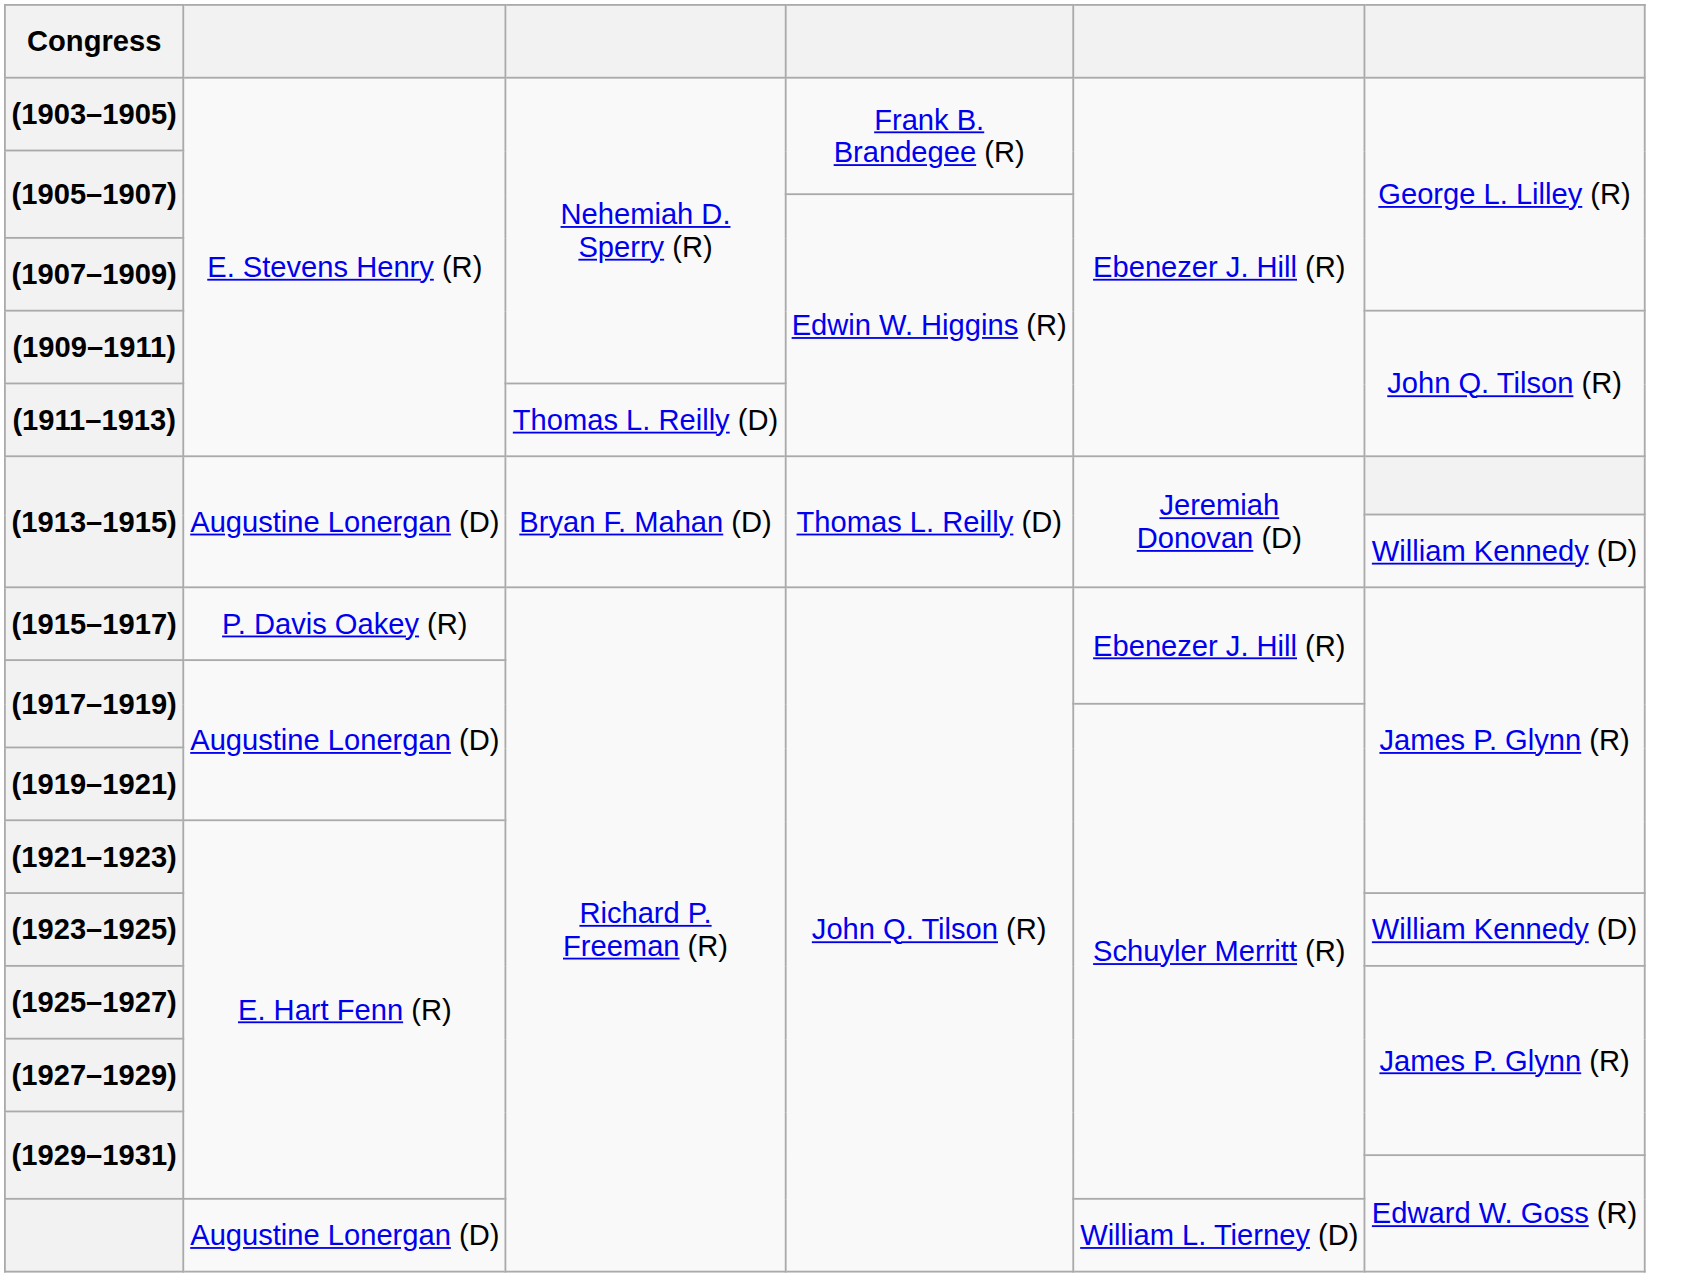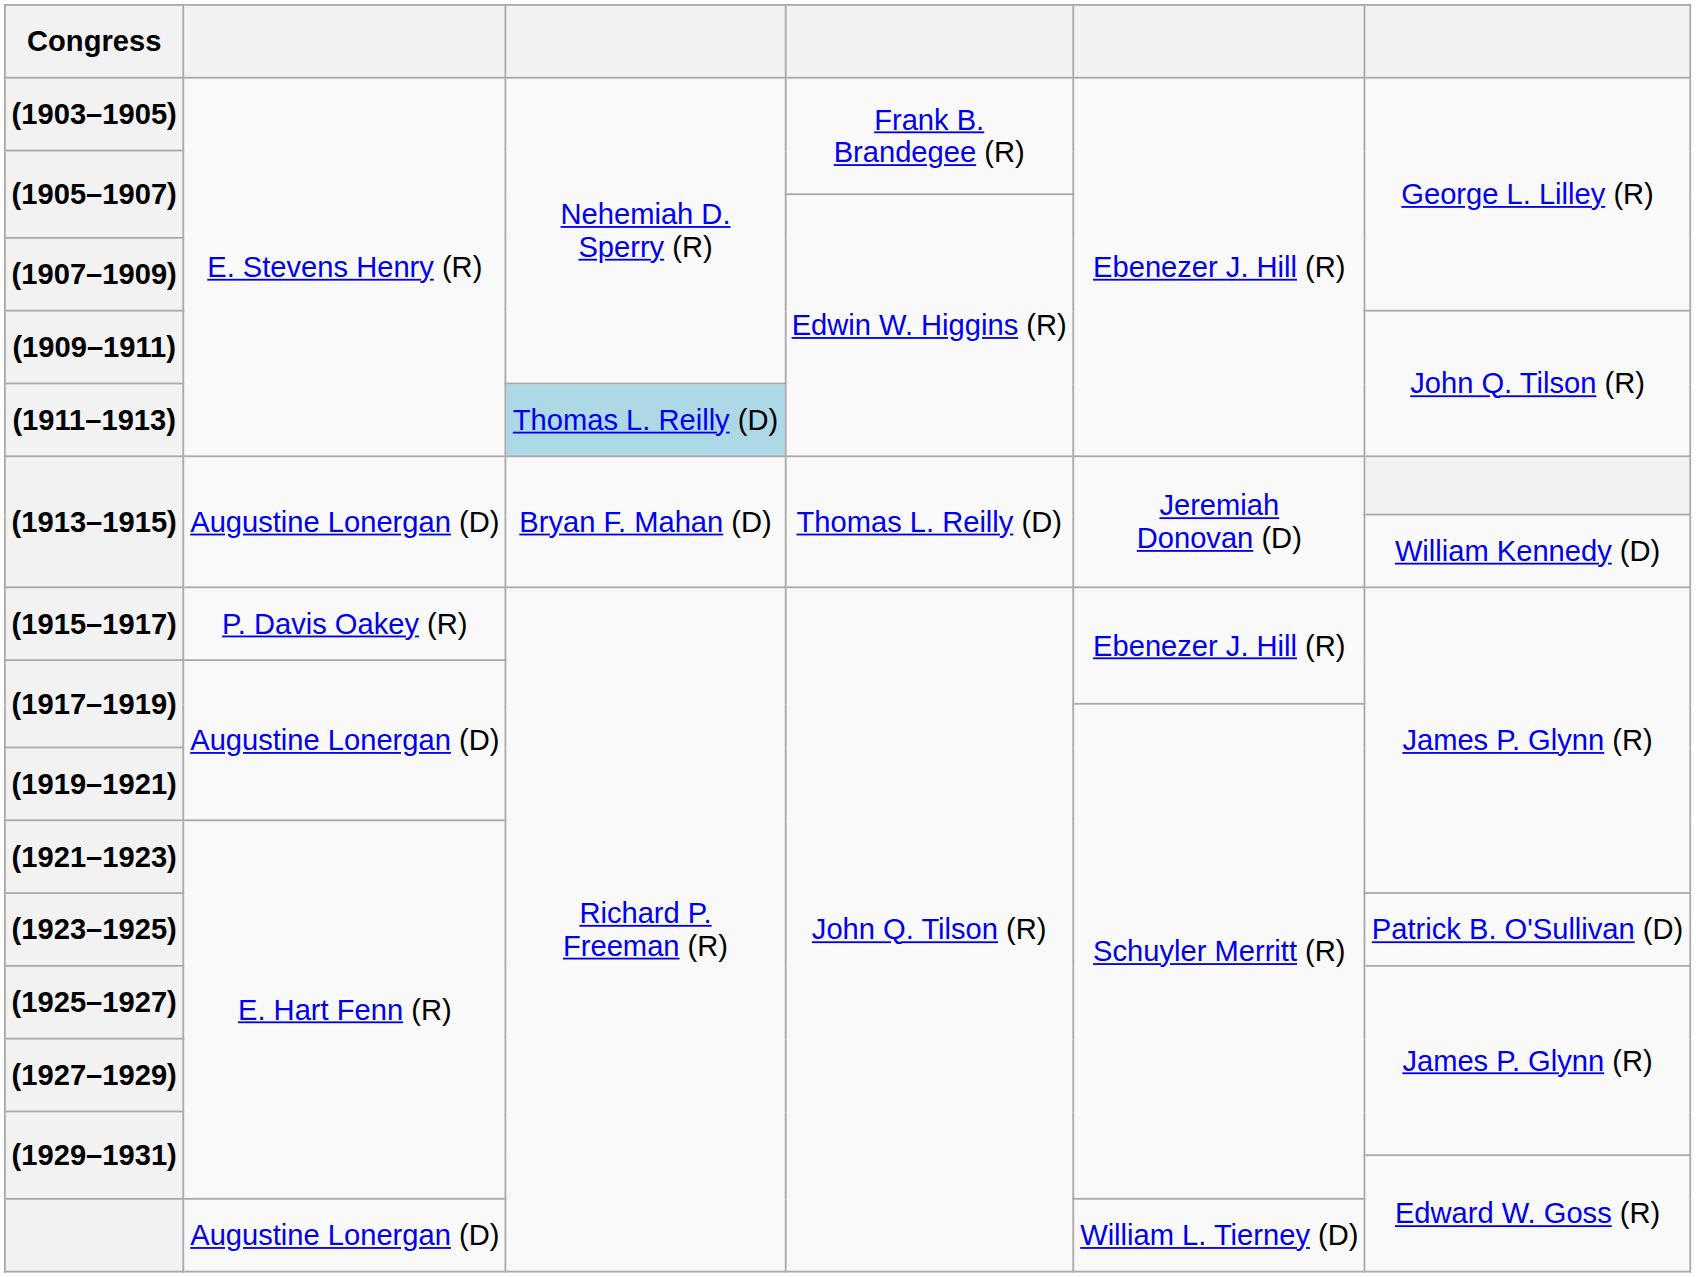(1911–1913) | column 3: no background -> lightblue background
(1923–1925) | column 6: William Kennedy (D) -> Patrick B. O'Sullivan (D)
